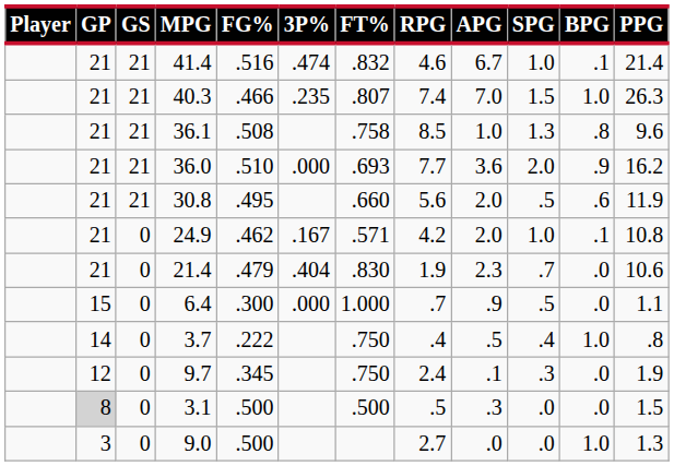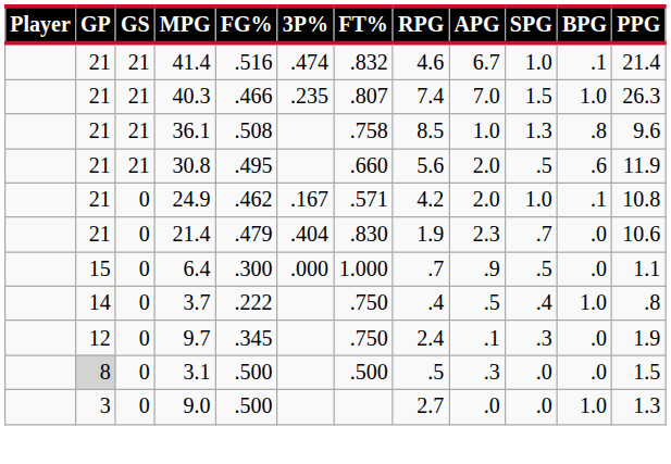- row: 21 | 21 | 36.0 | .510 | .000 | .693 | 7.7 | 3.6 | 2.0 | .9 | 16.2
